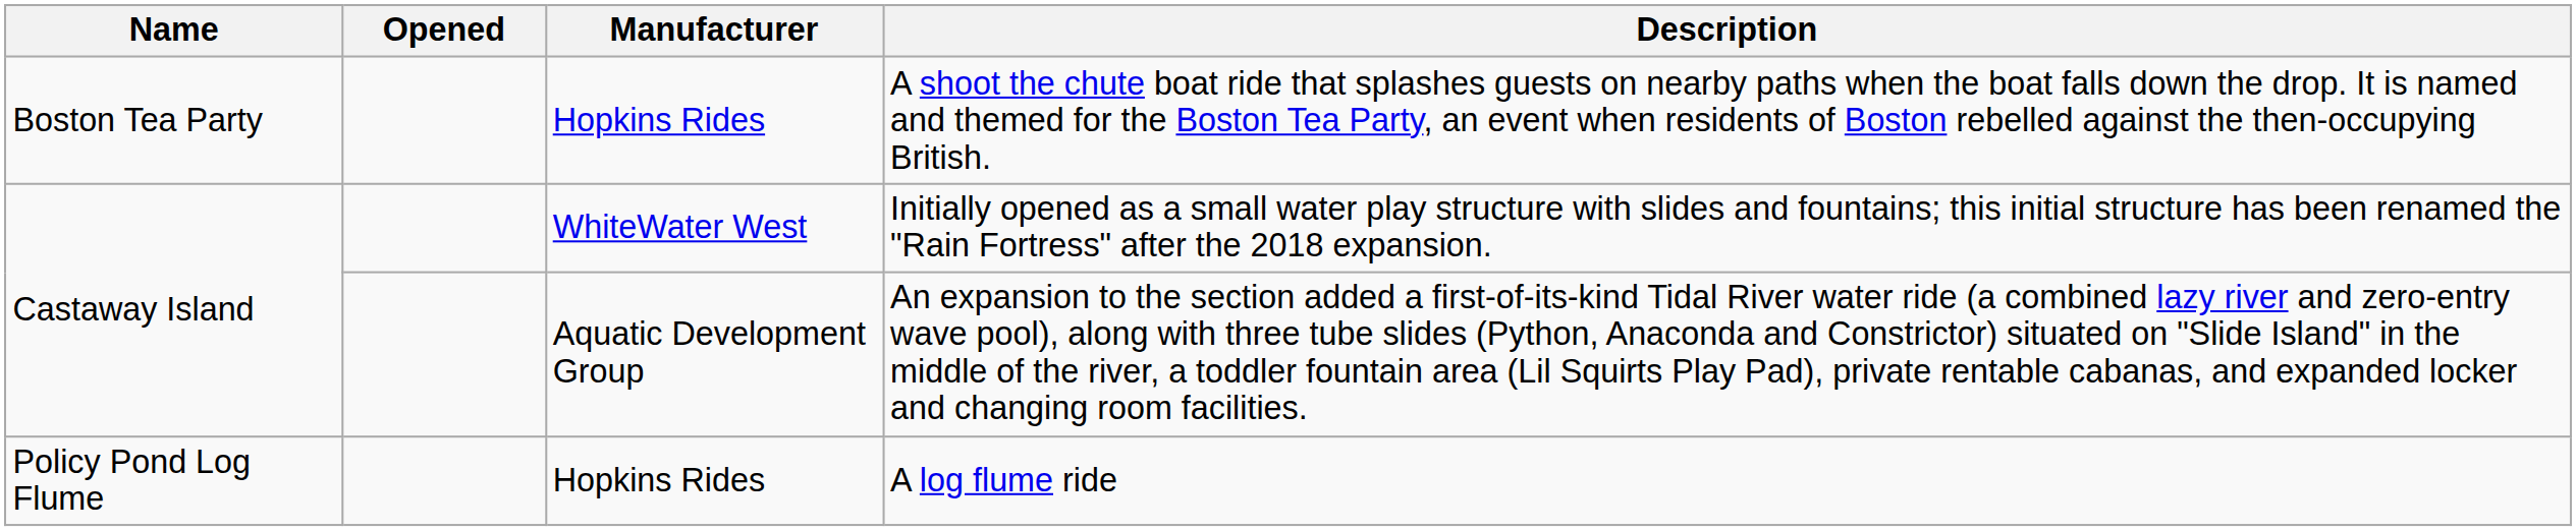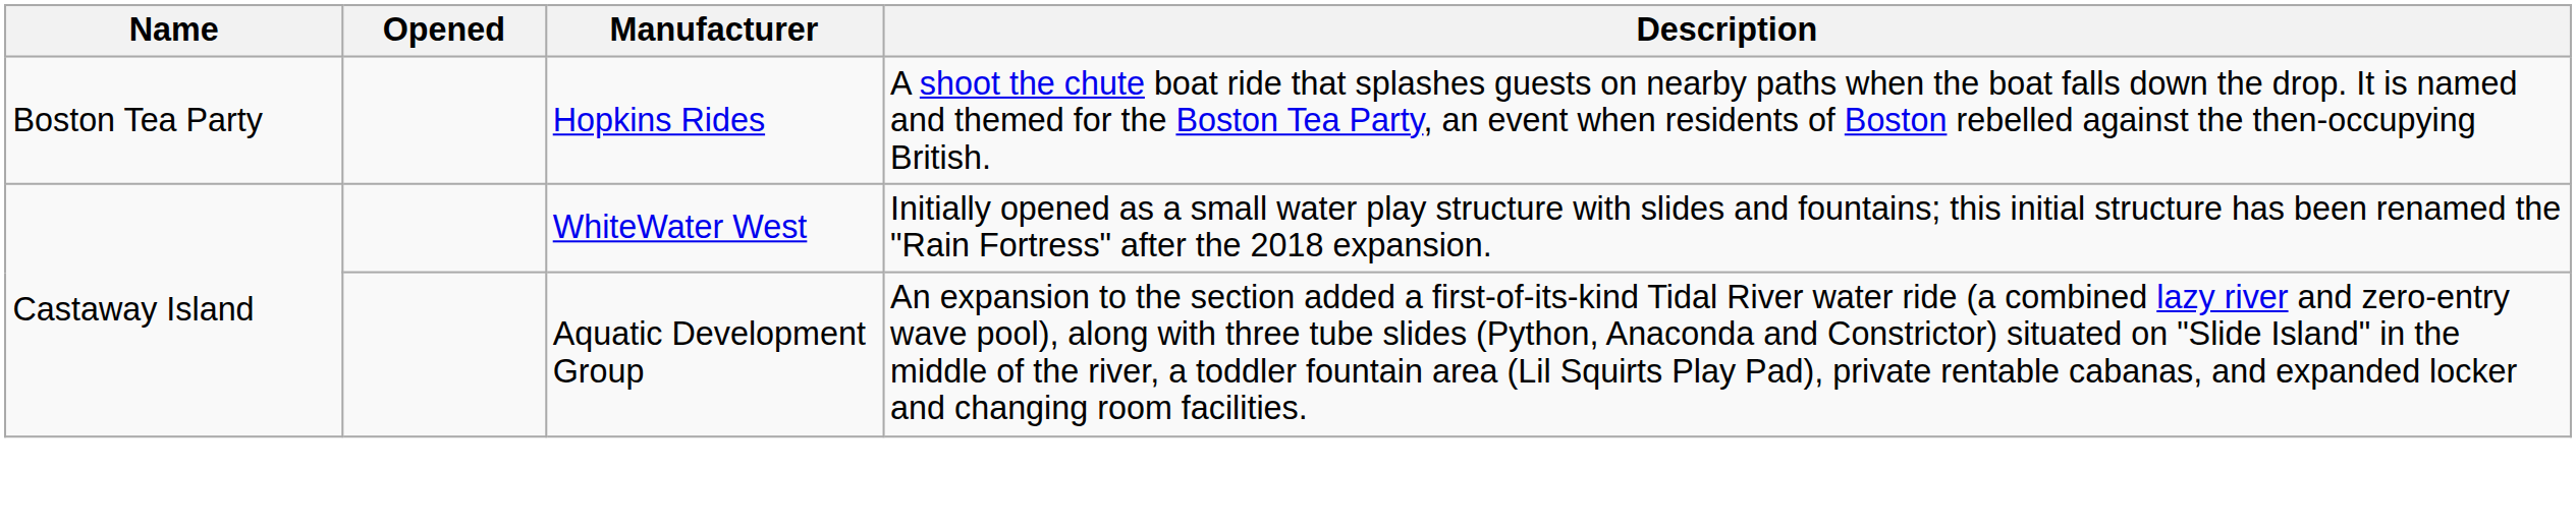- row: Policy Pond Log Flume | Hopkins Rides | A log flume ride
